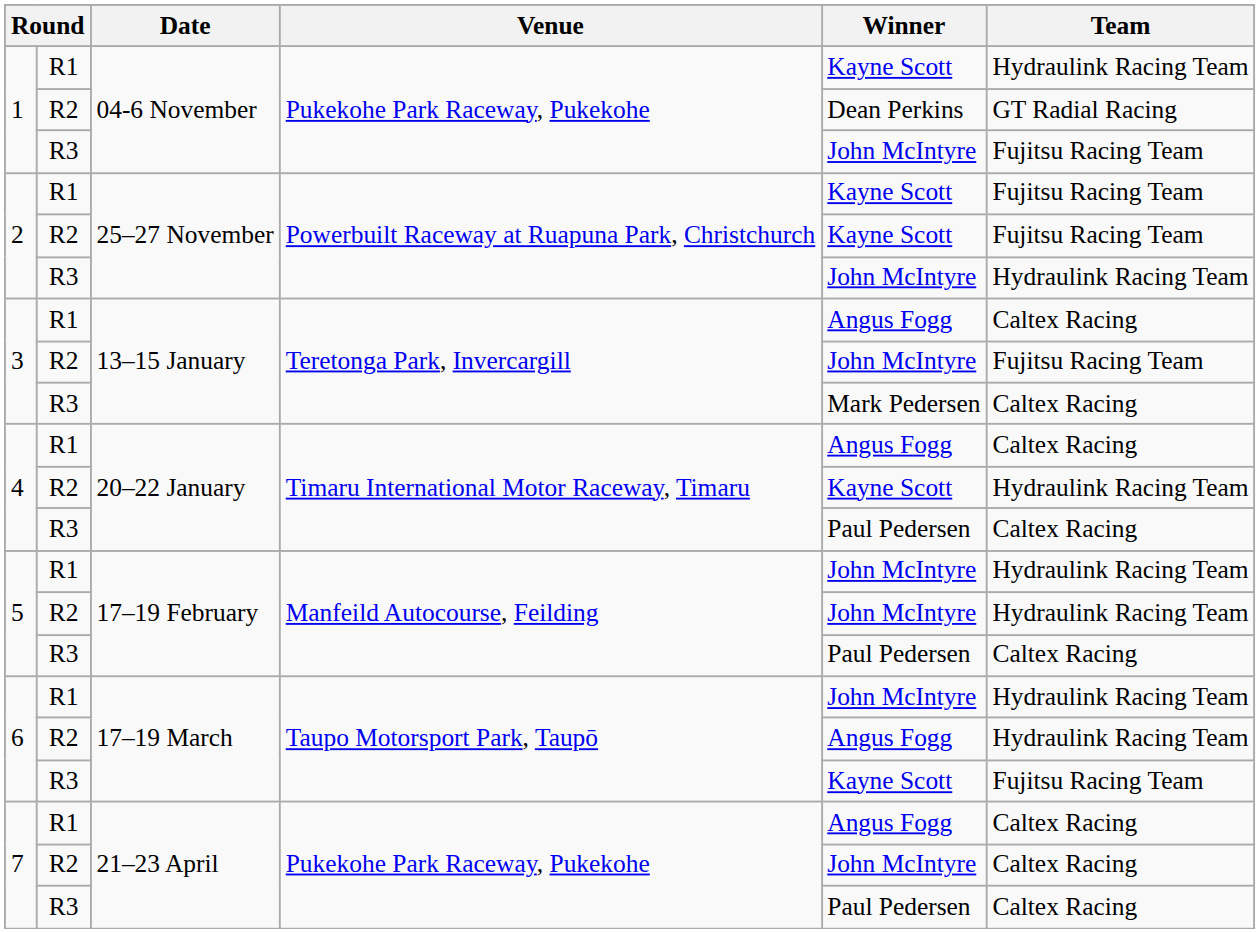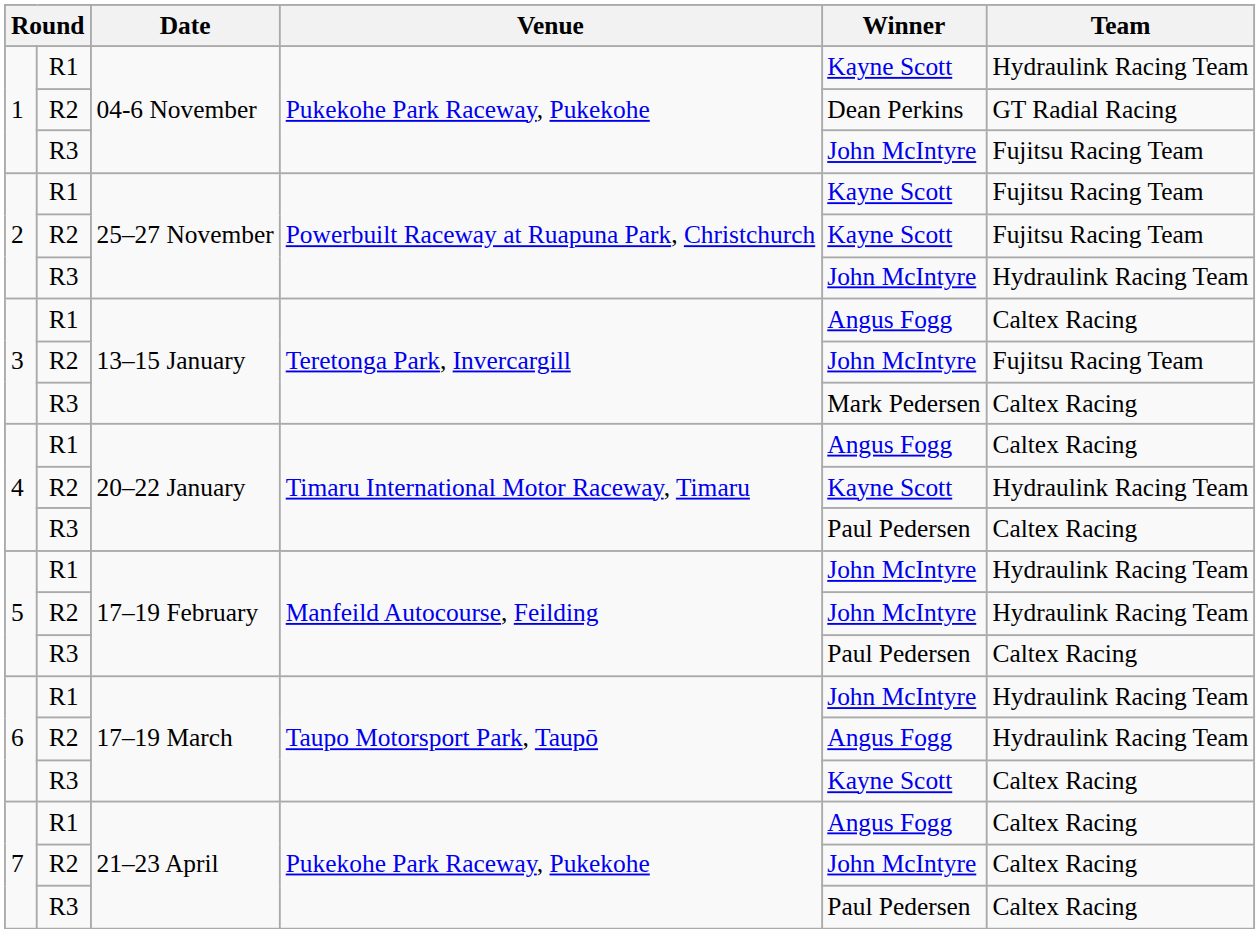6 / R3 | Team: Fujitsu Racing Team -> Caltex Racing
